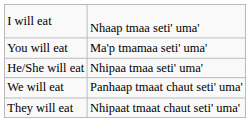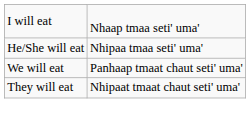- row: You will eat | Ma'p tmamaa seti' uma'
